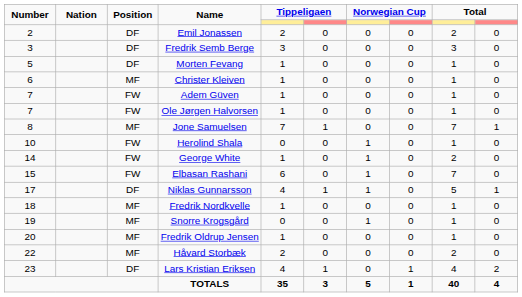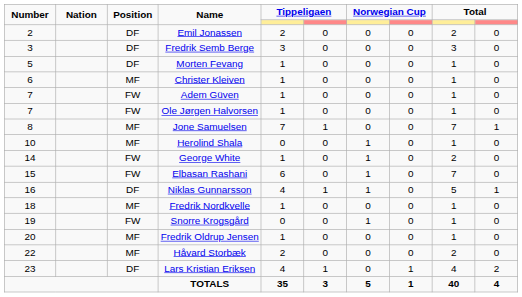Herolind Shala | Position: FW -> MF
Niklas Gunnarsson | Number: 17 -> 16
Snorre Krogsgård | Position: MF -> FW
